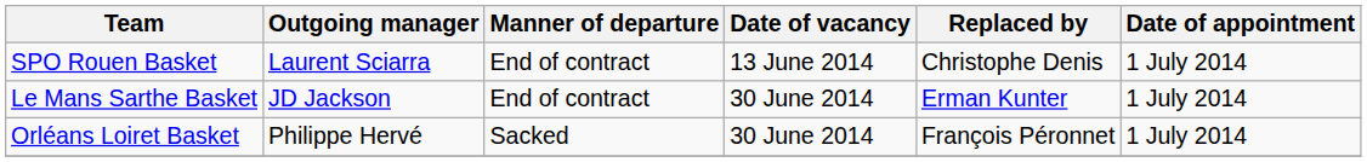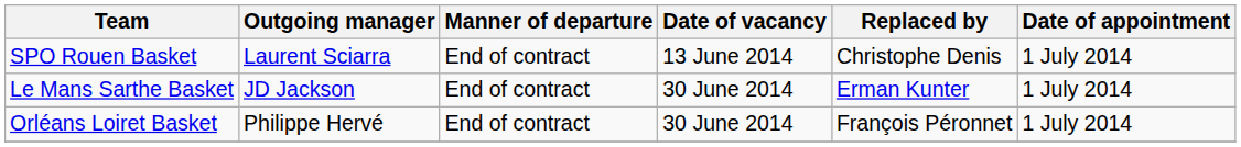Orléans Loiret Basket | Manner of departure: Sacked -> End of contract
